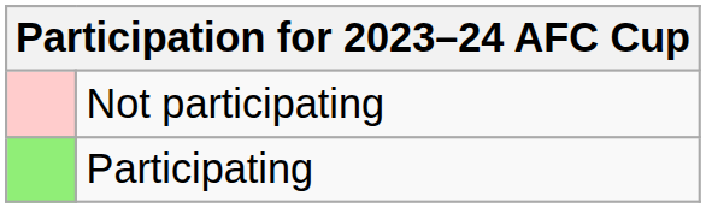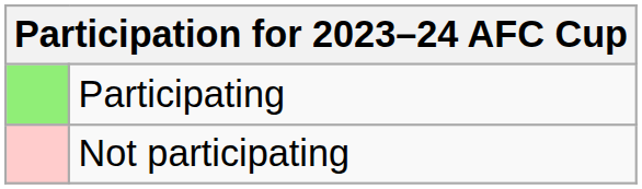rows swapped: Participating <-> Not participating
